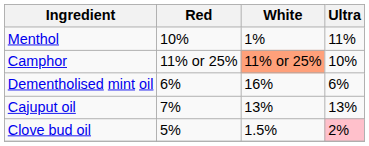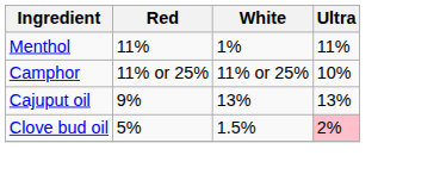Menthol | Red: 10% -> 11%
Camphor | White: lightsalmon background -> no background
- row: Dementholised mint oil | 6% | 16% | 6%
Cajuput oil | Red: 7% -> 9%
